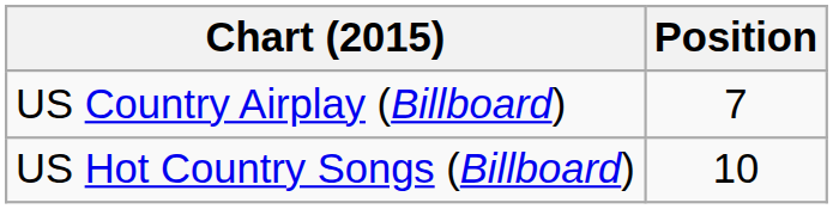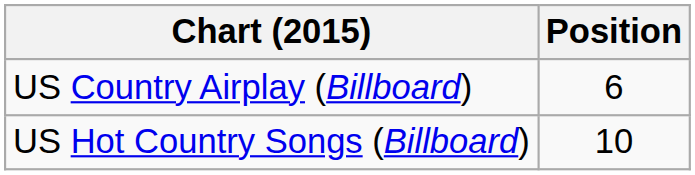US Country Airplay (Billboard) | Position: 7 -> 6
